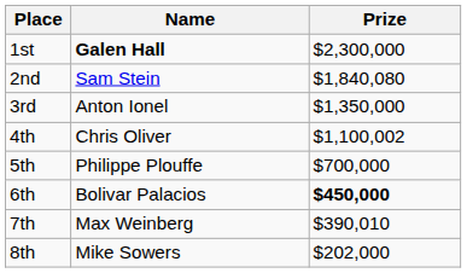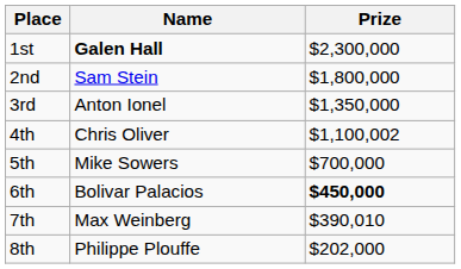2nd | Prize: $1,840,080 -> $1,800,000
5th | Name: Philippe Plouffe -> Mike Sowers
8th | Name: Mike Sowers -> Philippe Plouffe
